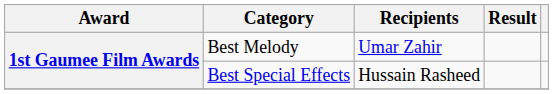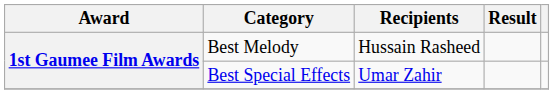Best Melody | Recipients: Umar Zahir -> Hussain Rasheed
Best Special Effects | Recipients: Hussain Rasheed -> Umar Zahir
